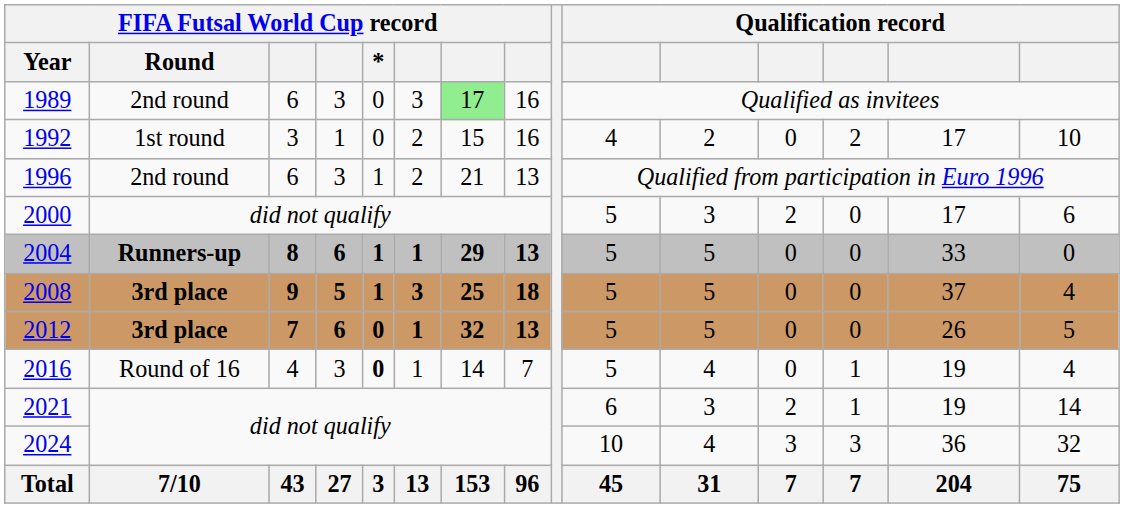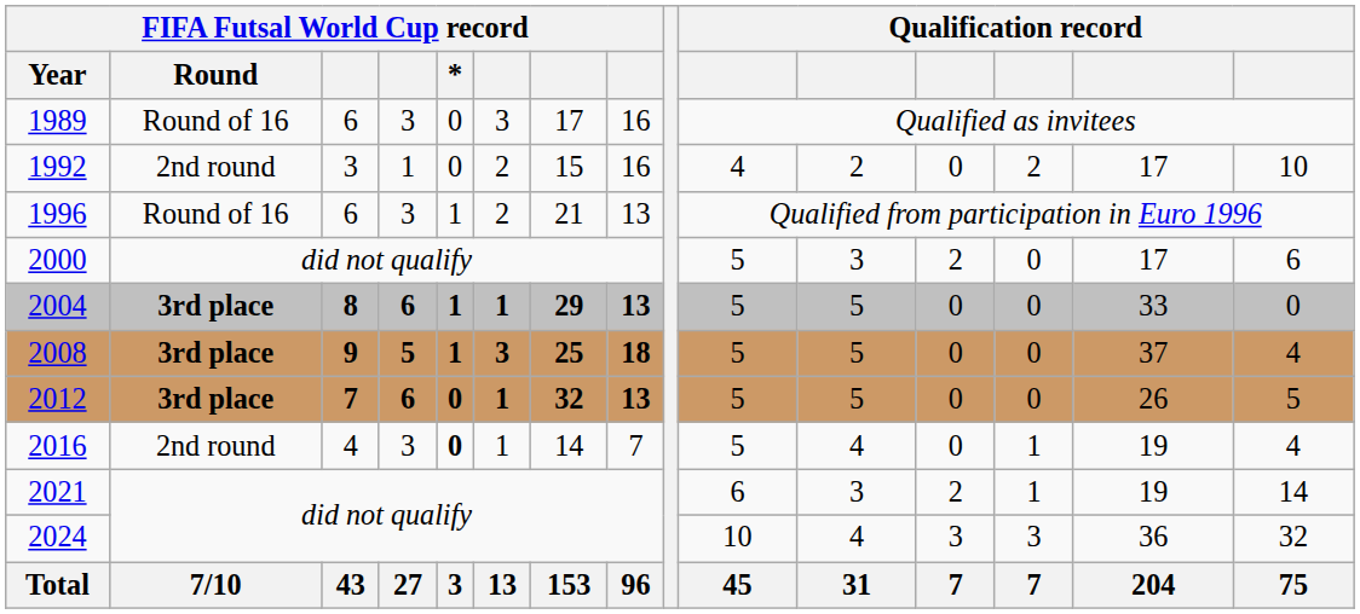1989 | FIFA Futsal World Cup record / Round: 2nd round -> Round of 16
1989 | column 7: lightgreen background -> no background
1992 | FIFA Futsal World Cup record / Round: 1st round -> 2nd round
1996 | FIFA Futsal World Cup record / Round: 2nd round -> Round of 16
2004 | FIFA Futsal World Cup record / Round: Runners-up -> 3rd place
2016 | FIFA Futsal World Cup record / Round: Round of 16 -> 2nd round
